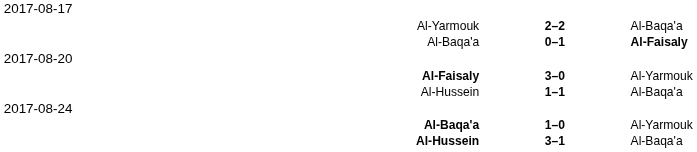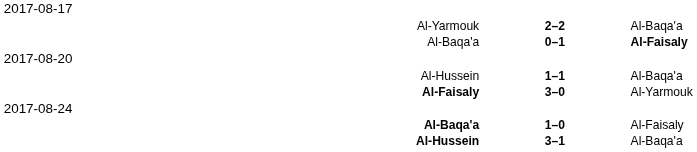rows swapped: 3–0 <-> 1–1
1–0 | column 3: Al-Yarmouk -> Al-Faisaly
